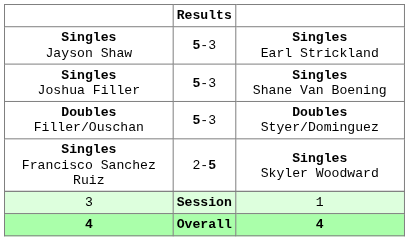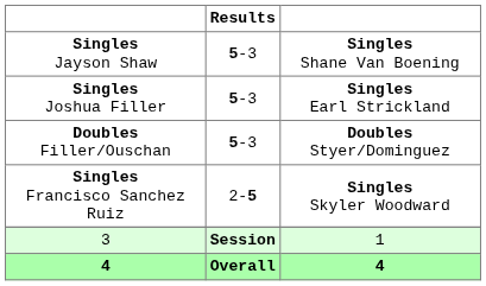Singles Jayson Shaw | column 3: Singles Earl Strickland -> Singles Shane Van Boening
Singles Joshua Filler | column 3: Singles Shane Van Boening -> Singles Earl Strickland
